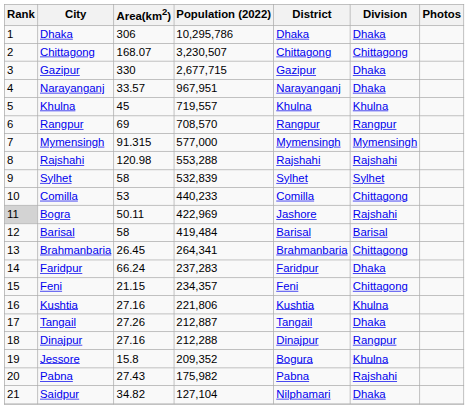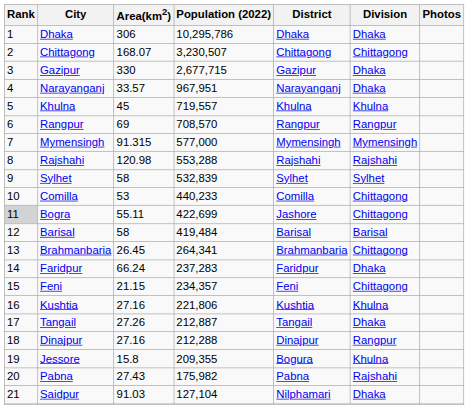Bogra | Area(km2): 50.11 -> 55.11
Bogra | Population (2022): 422,969 -> 422,699
Bogra | Division: Rajshahi -> Chittagong
Jessore | Population (2022): 209,352 -> 209,355
Saidpur | Area(km2): 34.82 -> 91.03
